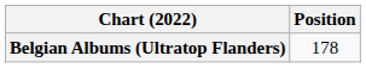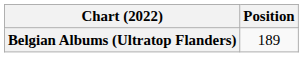Belgian Albums (Ultratop Flanders) | Position: 178 -> 189
